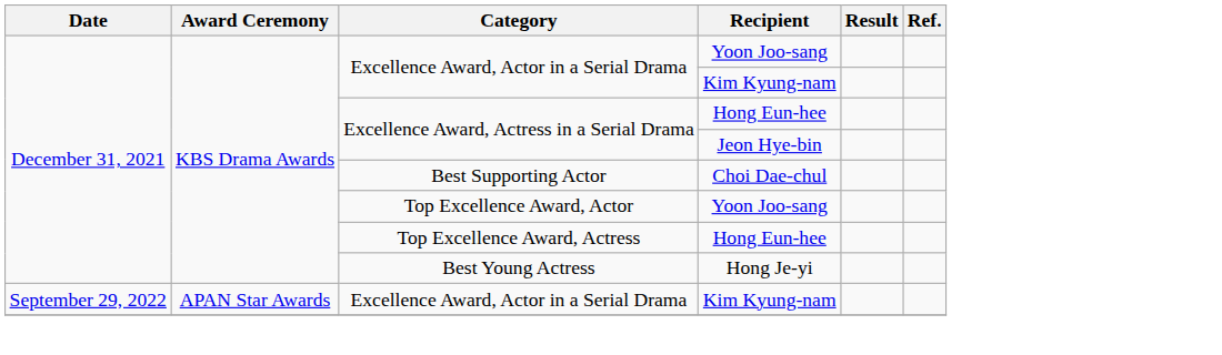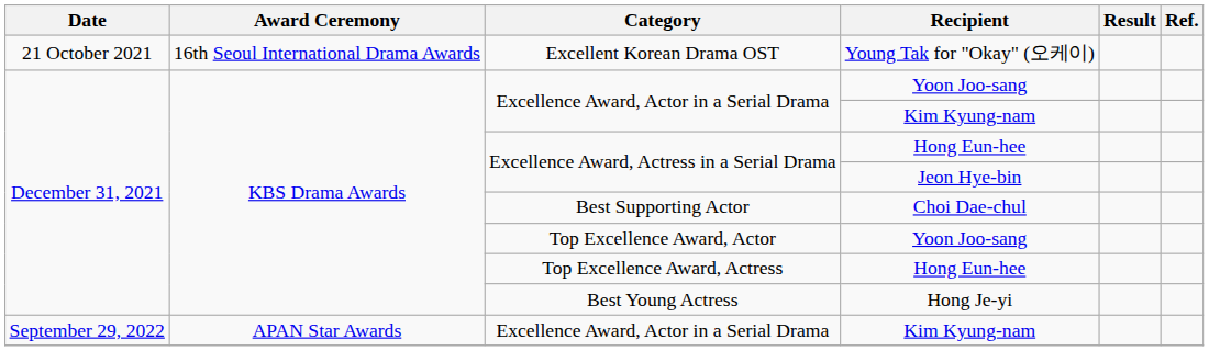+ row: 21 October 2021 | 16th Seoul International Drama Awards | Excellent Korean Drama OST | Young Tak for "Okay" (오케이)
